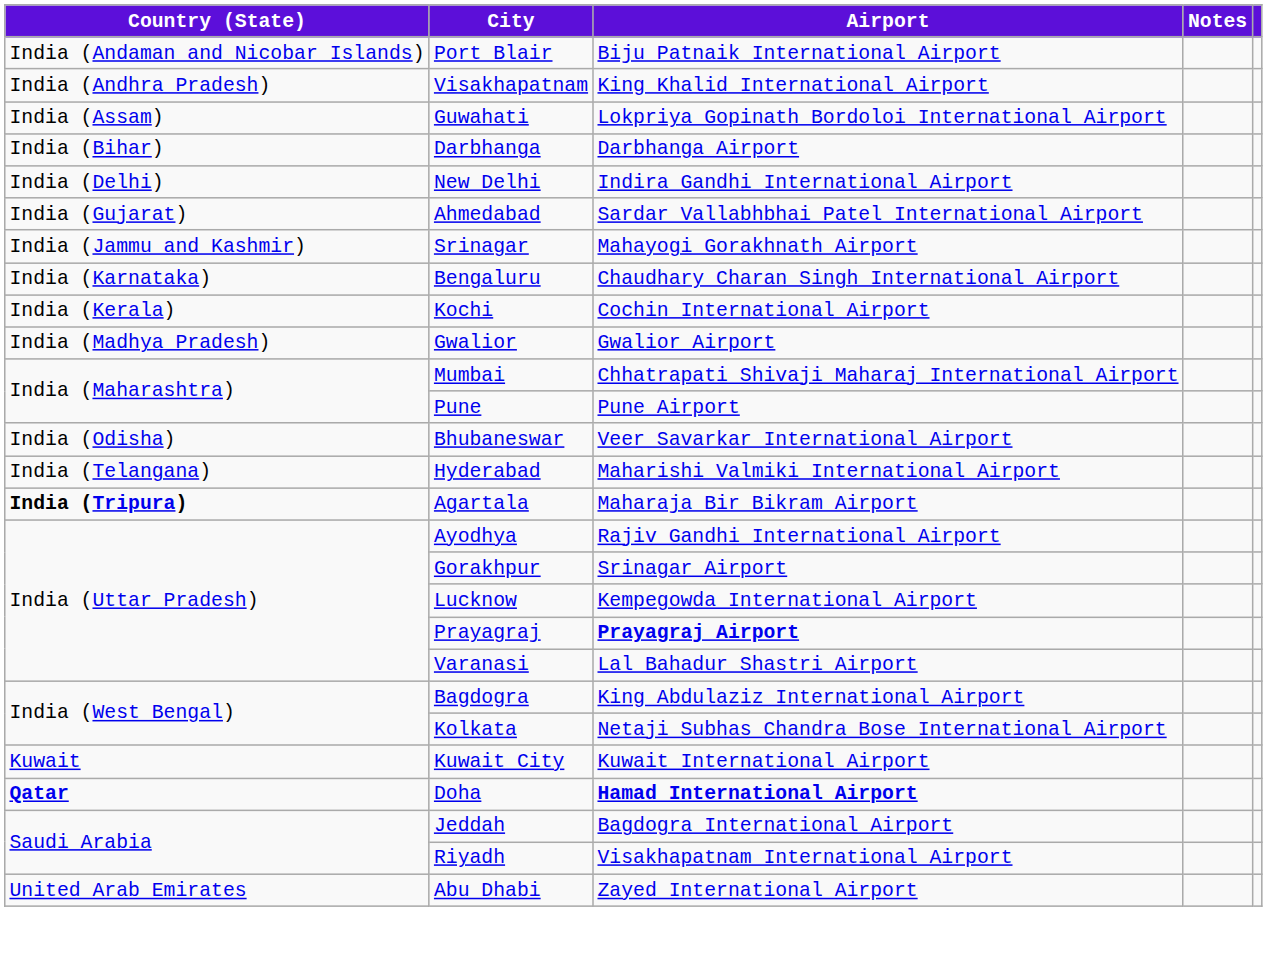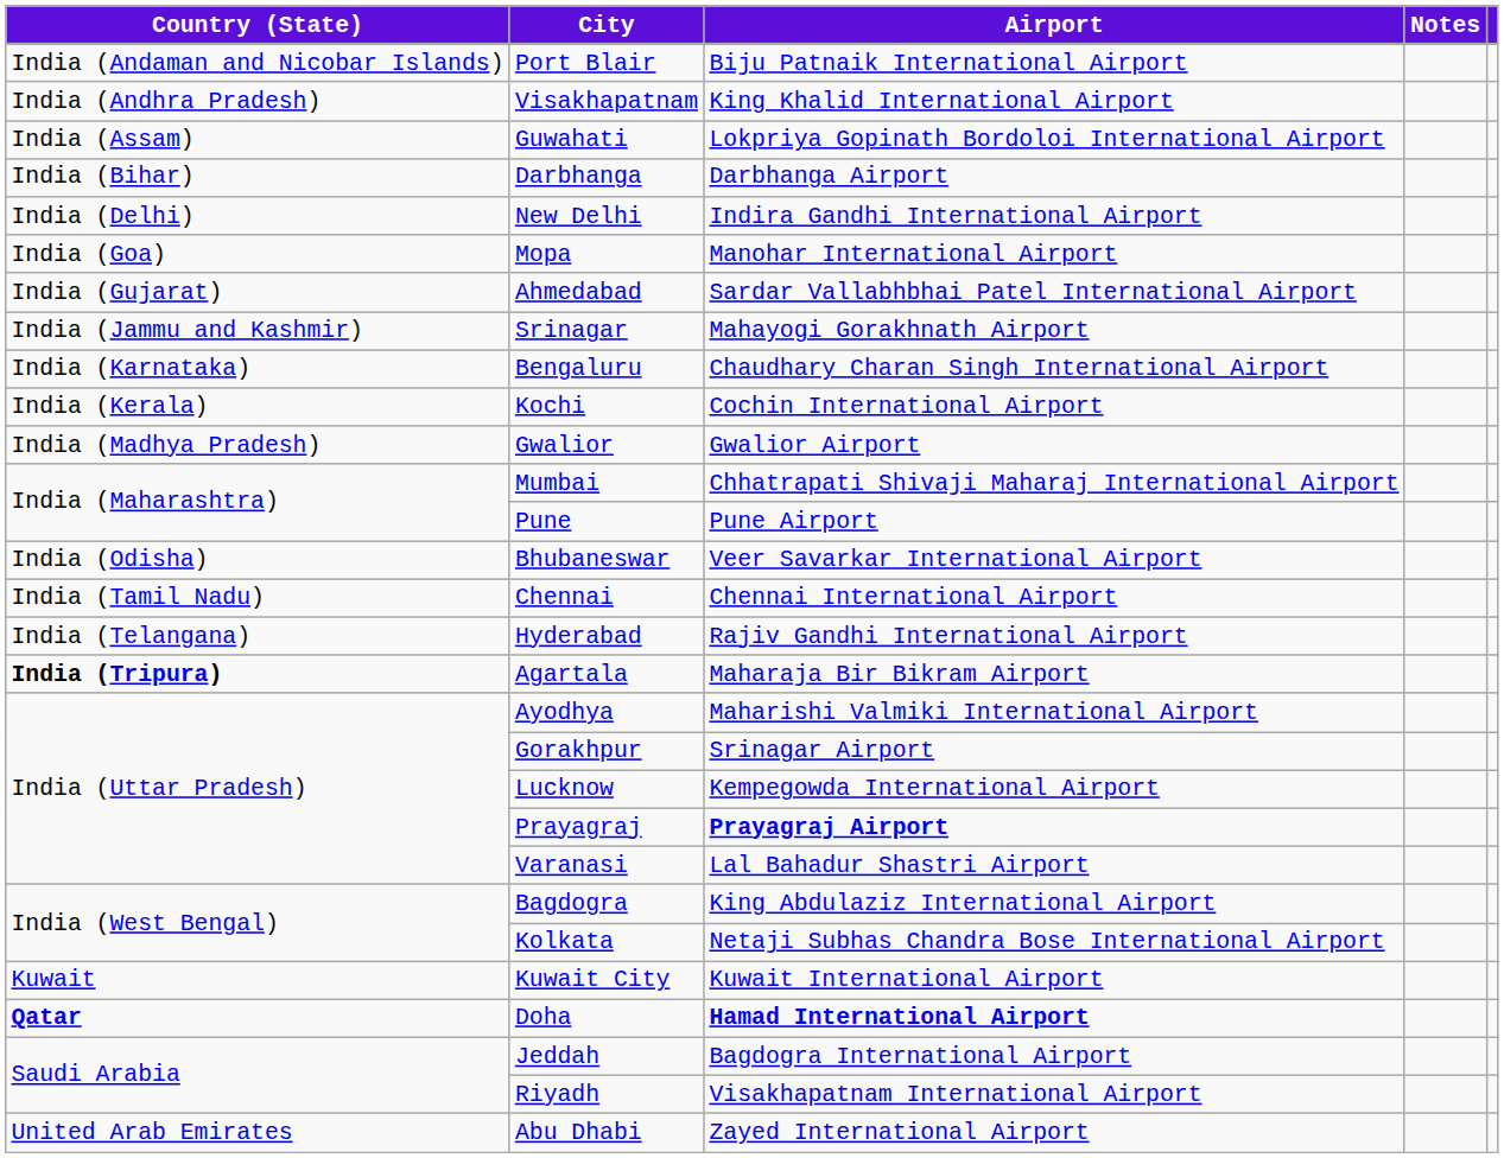+ row: India (Goa) | Mopa | Manohar International Airport
+ row: India (Tamil Nadu) | Chennai | Chennai International Airport
Hyderabad | Airport: Maharishi Valmiki International Airport -> Rajiv Gandhi International Airport
Ayodhya | Airport: Rajiv Gandhi International Airport -> Maharishi Valmiki International Airport
